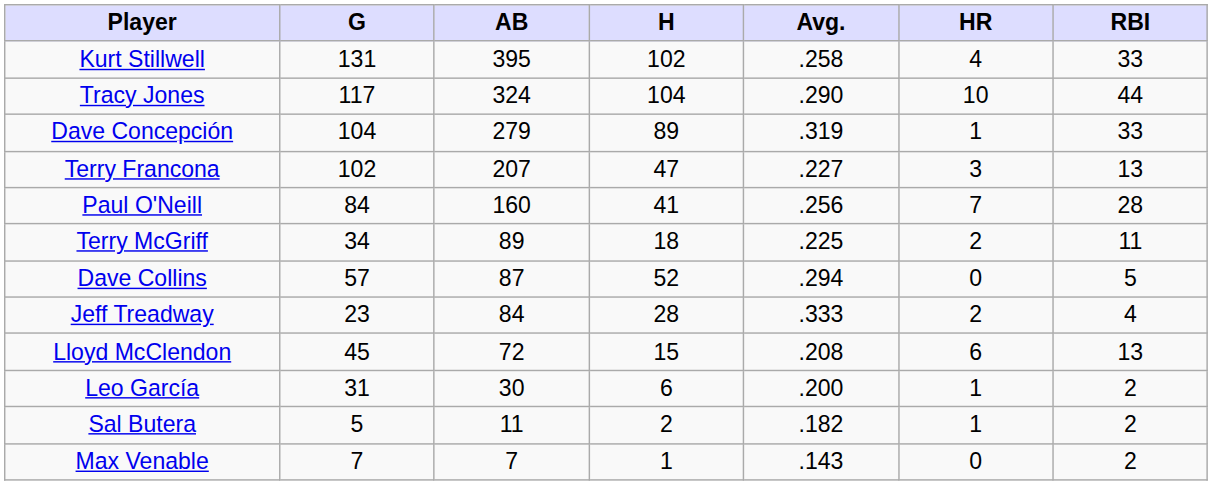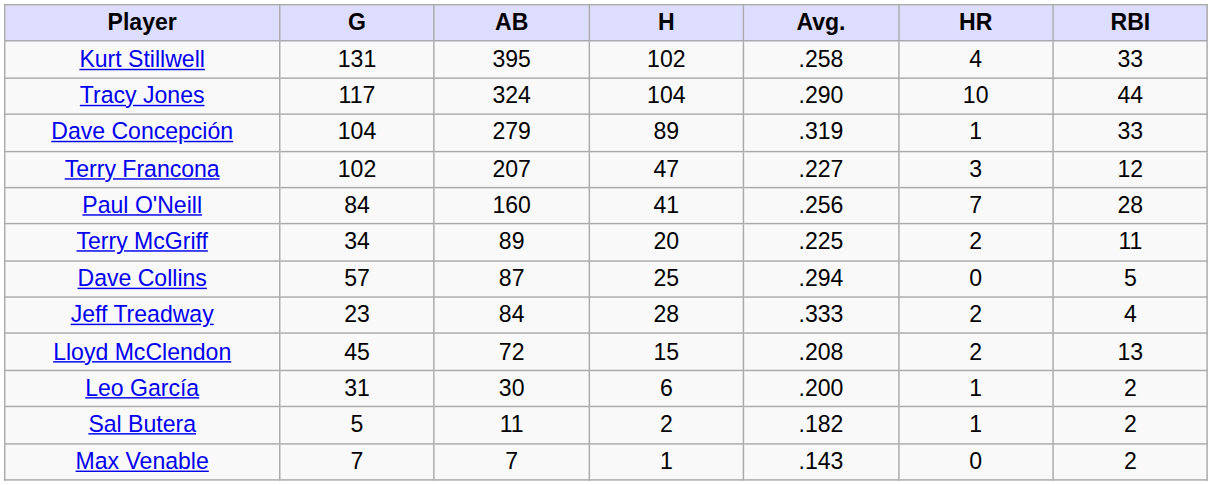Terry Francona | RBI: 13 -> 12
Terry McGriff | H: 18 -> 20
Dave Collins | H: 52 -> 25
Lloyd McClendon | HR: 6 -> 2
